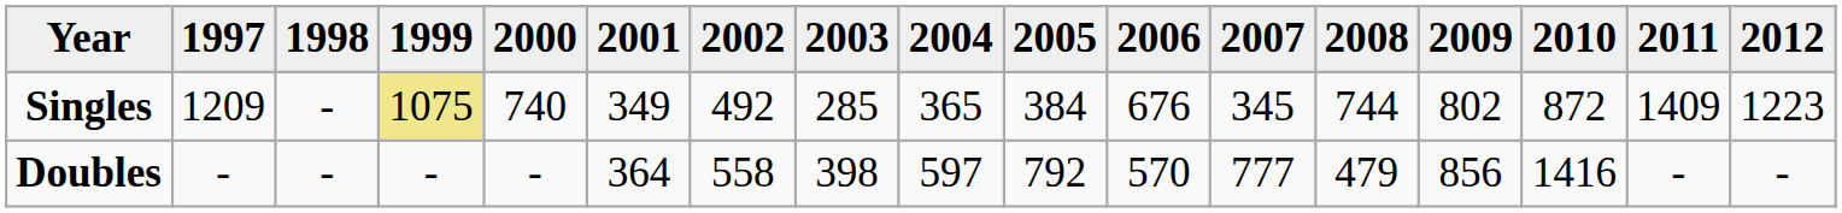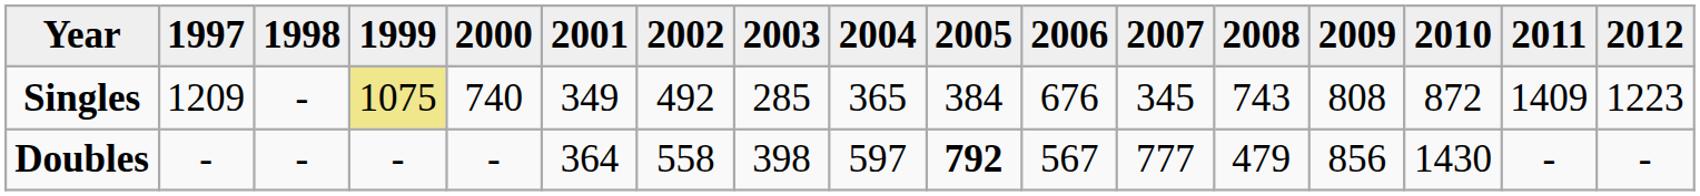Singles | 2008: 744 -> 743
Singles | 2009: 802 -> 808
Doubles | 2005: normal -> bold
Doubles | 2006: 570 -> 567
Doubles | 2010: 1416 -> 1430
